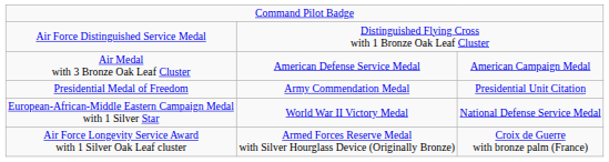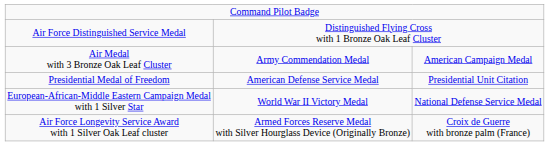Air Medal with 3 Bronze Oak Leaf Cluster | column 2: American Defense Service Medal -> Army Commendation Medal
Presidential Medal of Freedom | column 2: Army Commendation Medal -> American Defense Service Medal
